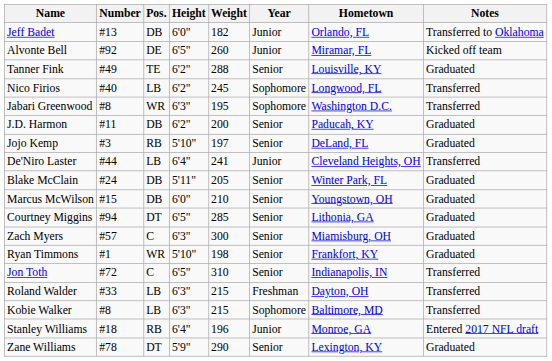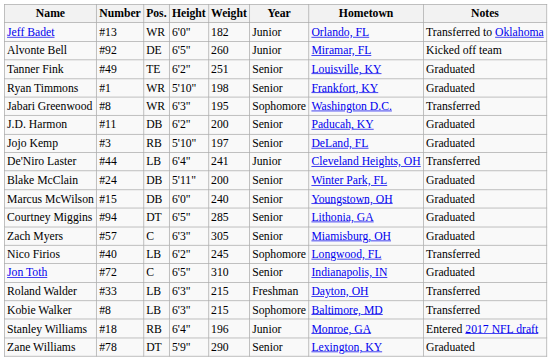Jeff Badet | Pos.: DB -> WR
Tanner Fink | Weight: 288 -> 251
rows swapped: Nico Firios <-> Ryan Timmons
Blake McClain | Weight: 205 -> 200
Marcus McWilson | Weight: 210 -> 240
Zach Myers | Weight: 300 -> 305
Jon Toth | Notes: Transferred -> Graduated
